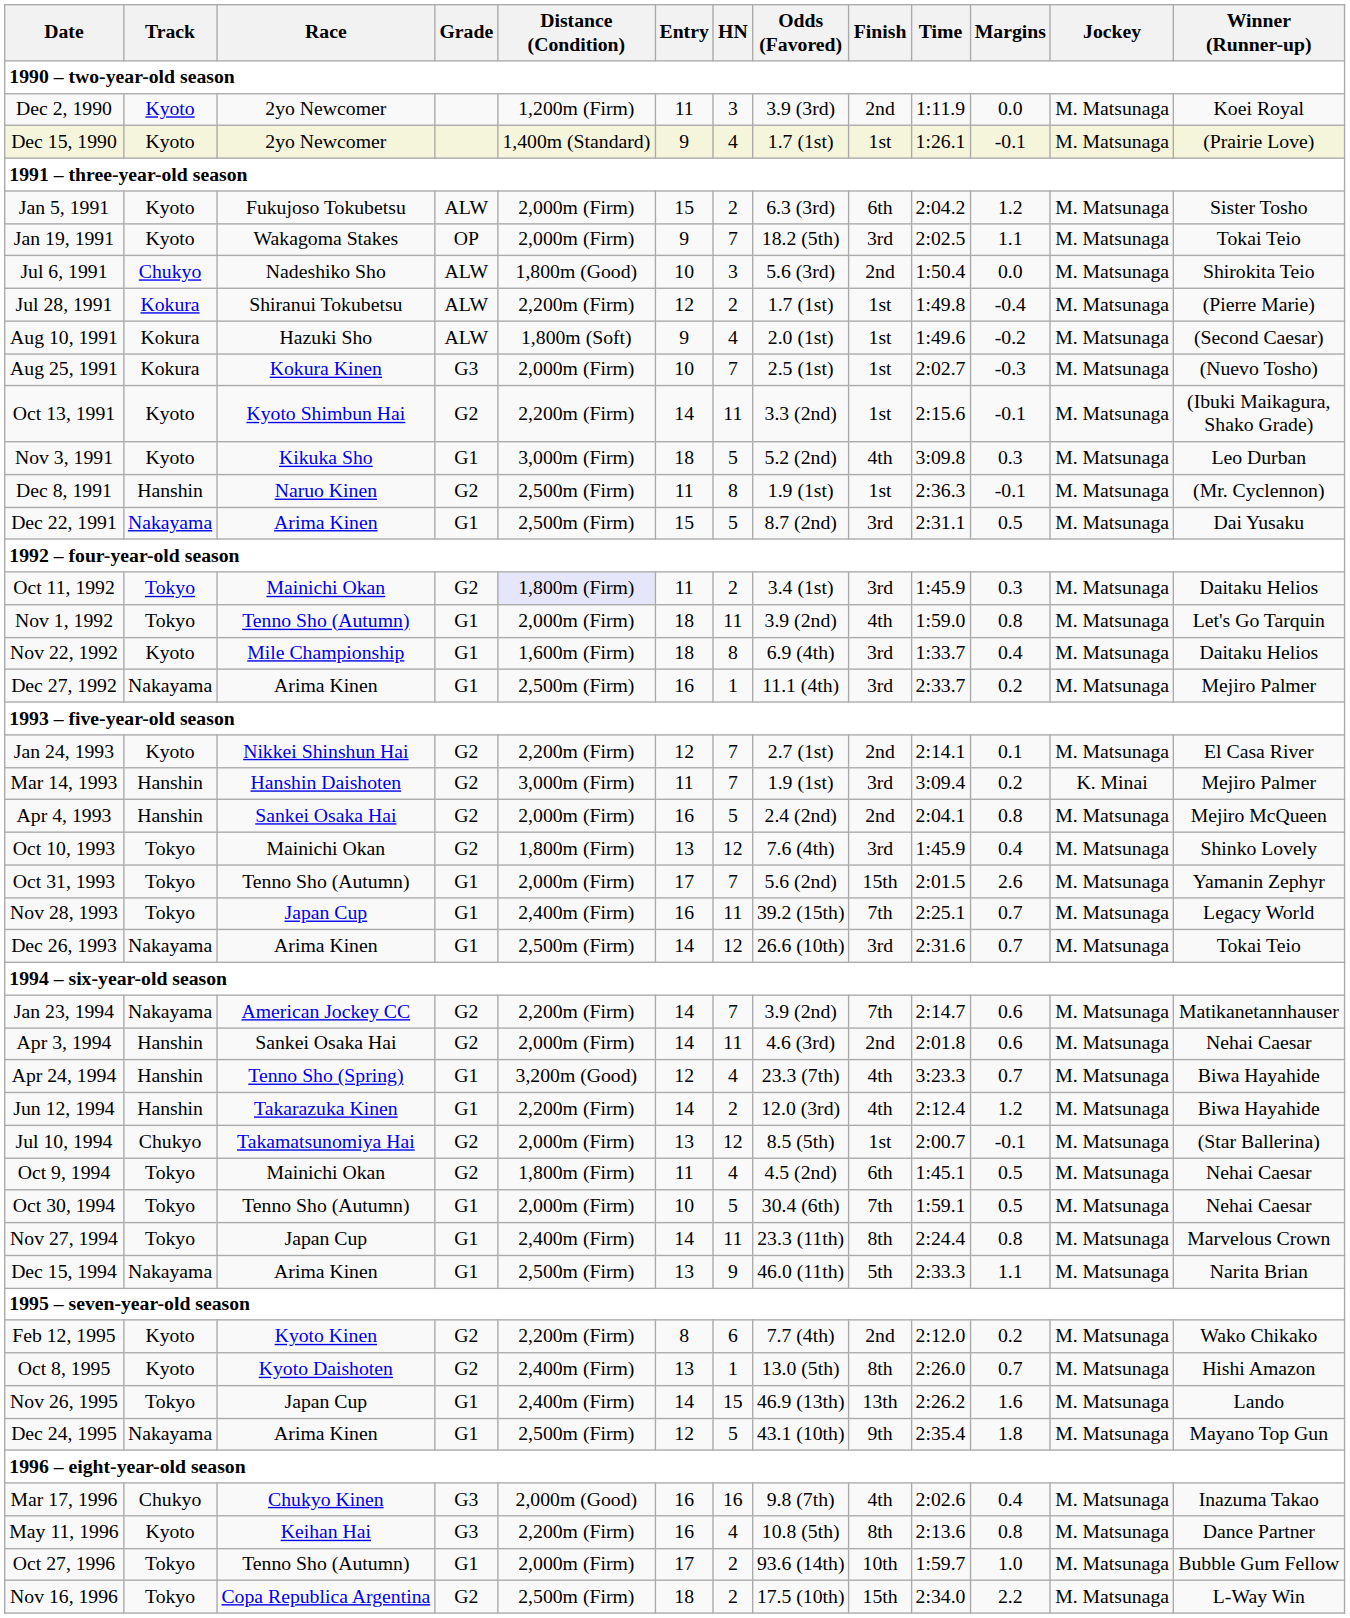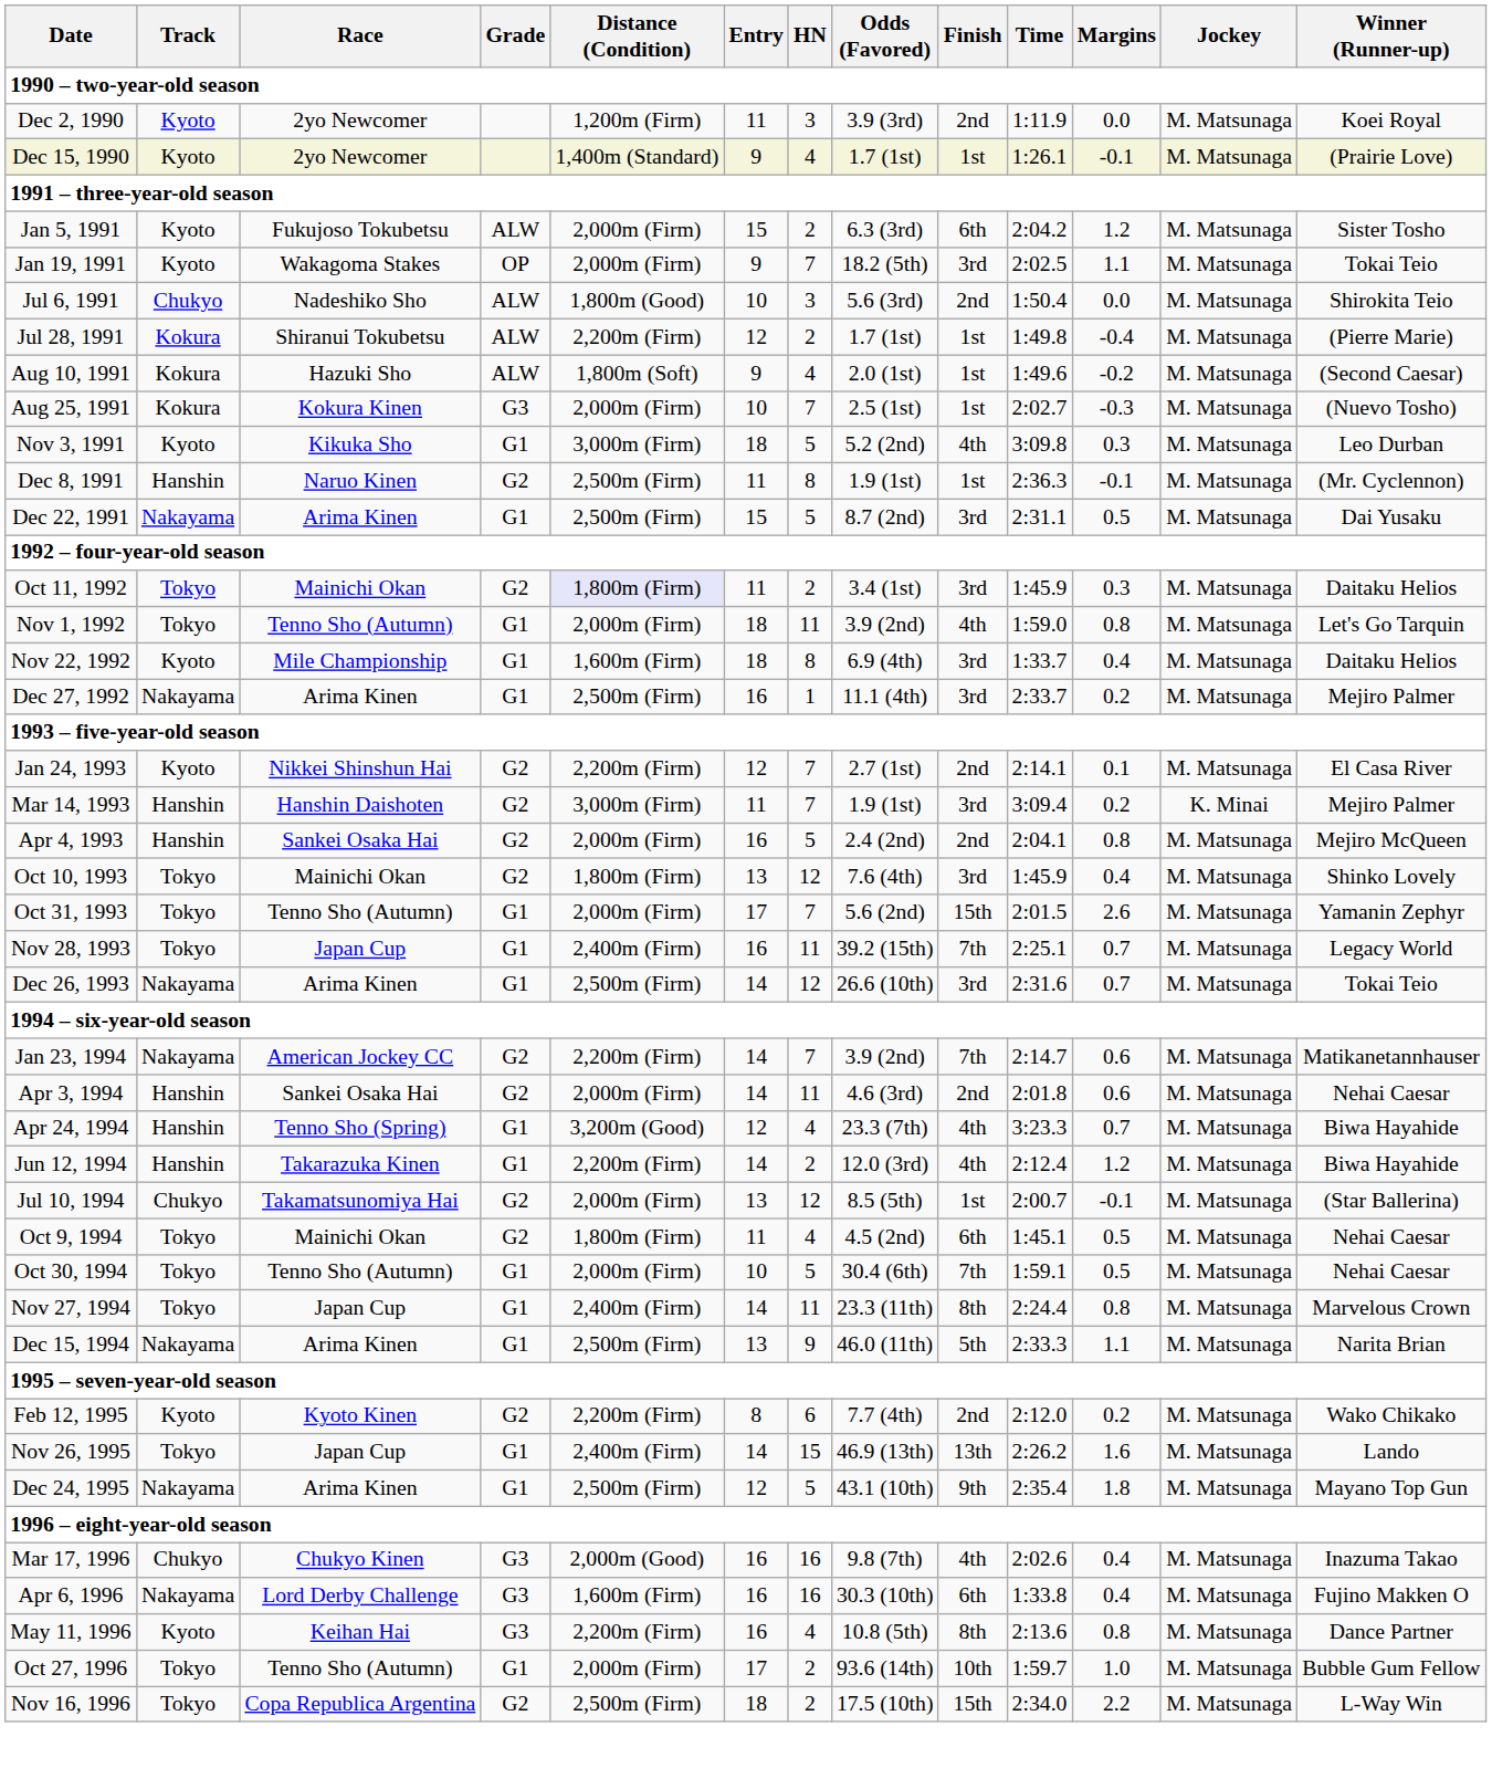- row: Oct 13, 1991 | Kyoto | Kyoto Shimbun Hai | G2 | 2,200m (Firm) | 14 | 11 | 3.3 (2nd) | 1st | 2:15.6 | -0.1 | M. Matsunaga | (Ibuki Maikagura, Shako Grade)
- row: Oct 8, 1995 | Kyoto | Kyoto Daishoten | G2 | 2,400m (Firm) | 13 | 1 | 13.0 (5th) | 8th | 2:26.0 | 0.7 | M. Matsunaga | Hishi Amazon
+ row: Apr 6, 1996 | Nakayama | Lord Derby Challenge | G3 | 1,600m (Firm) | 16 | 16 | 30.3 (10th) | 6th | 1:33.8 | 0.4 | M. Matsunaga | Fujino Makken O
